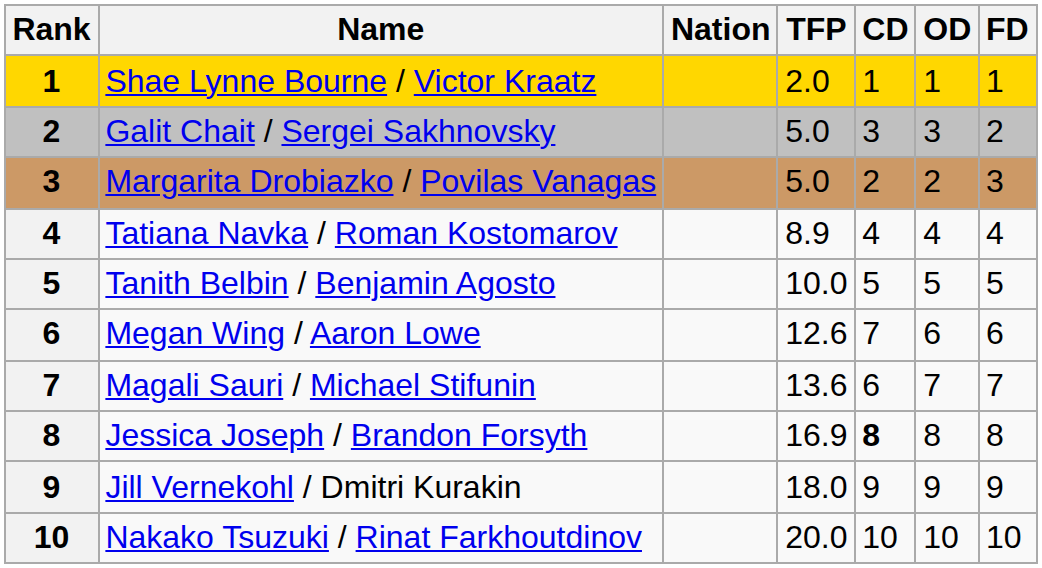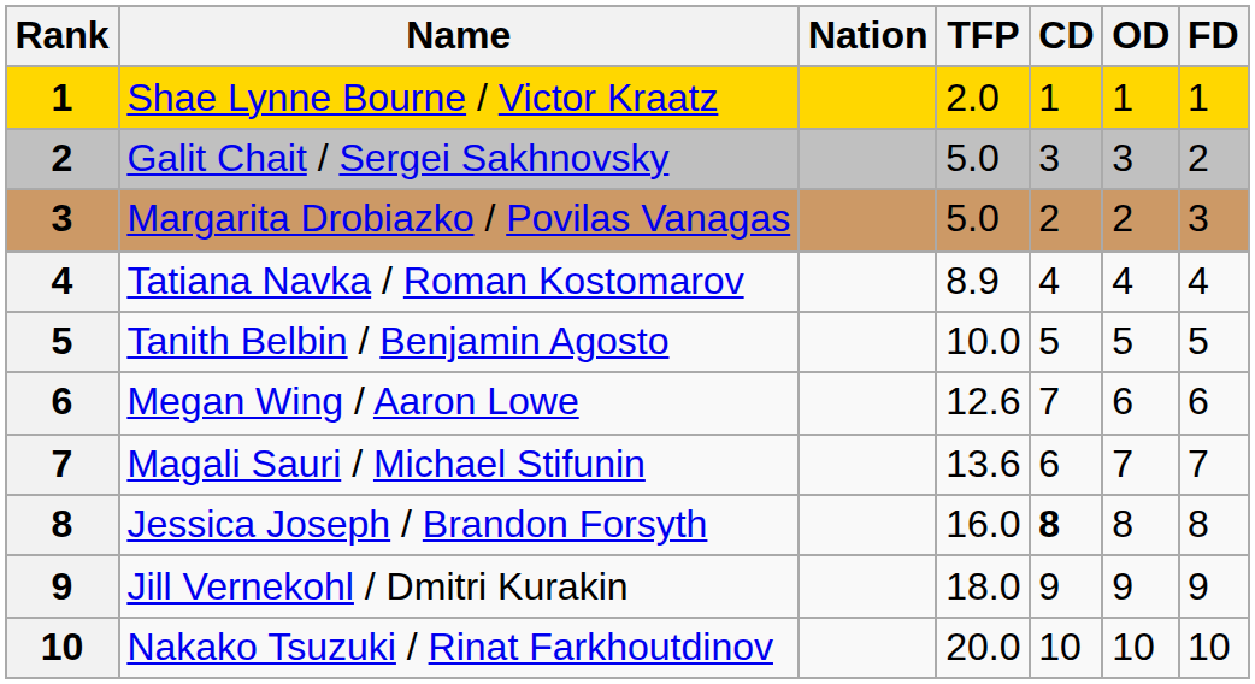Jessica Joseph / Brandon Forsyth | TFP: 16.9 -> 16.0
